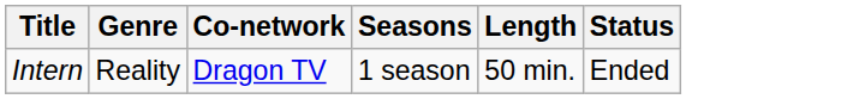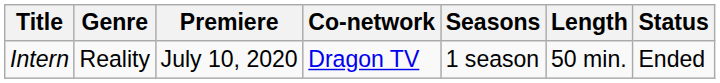+ column: Premiere | July 10, 2020
